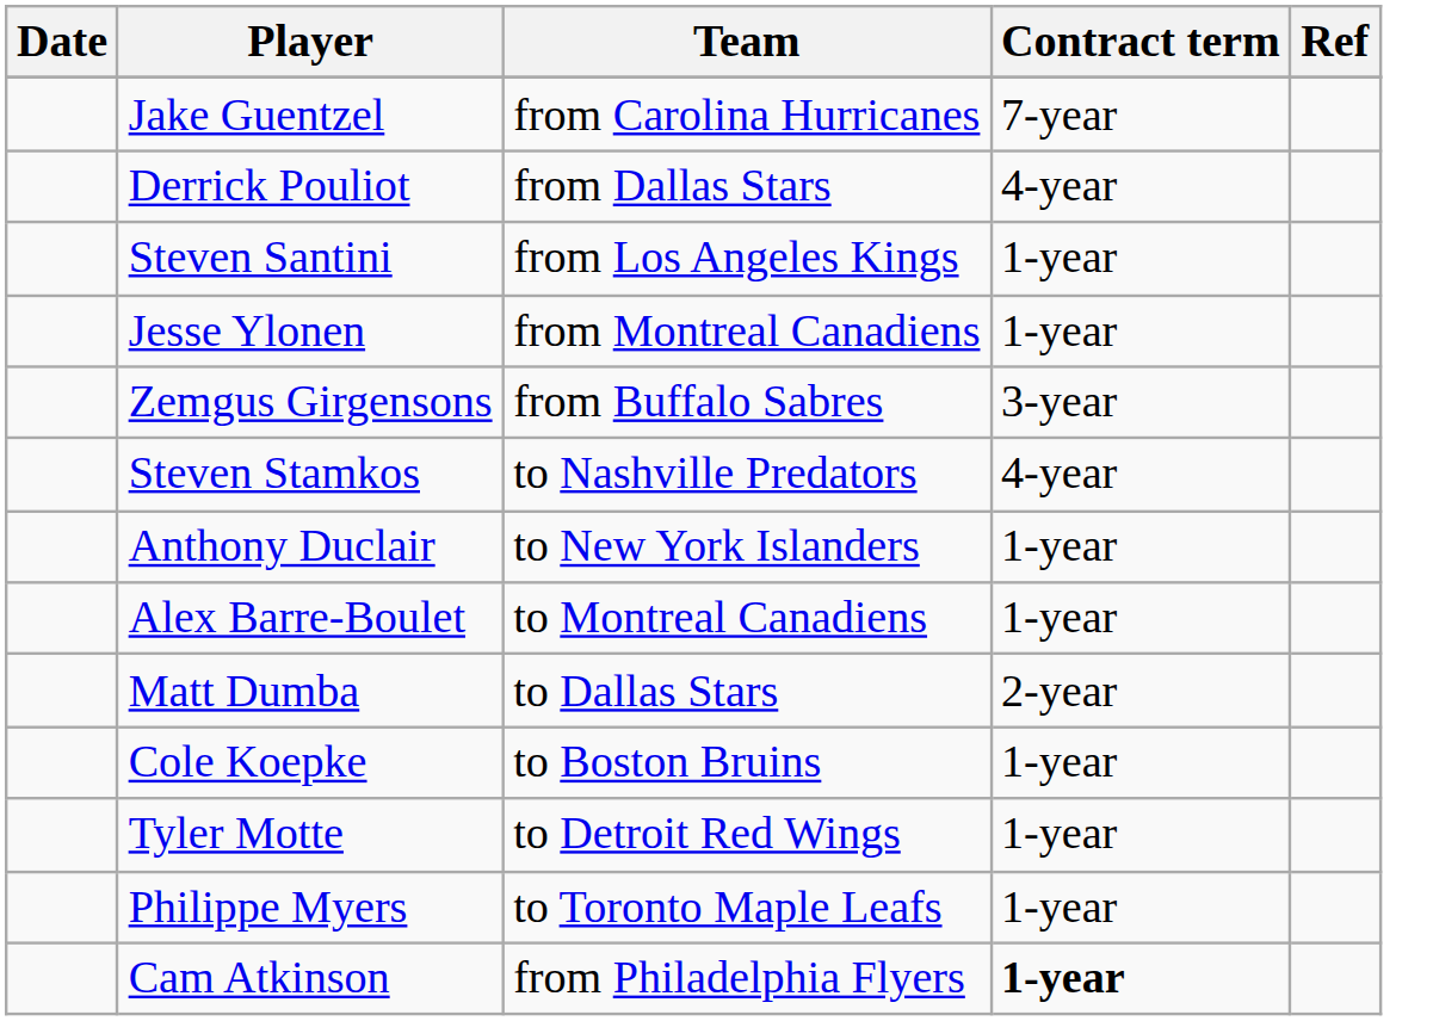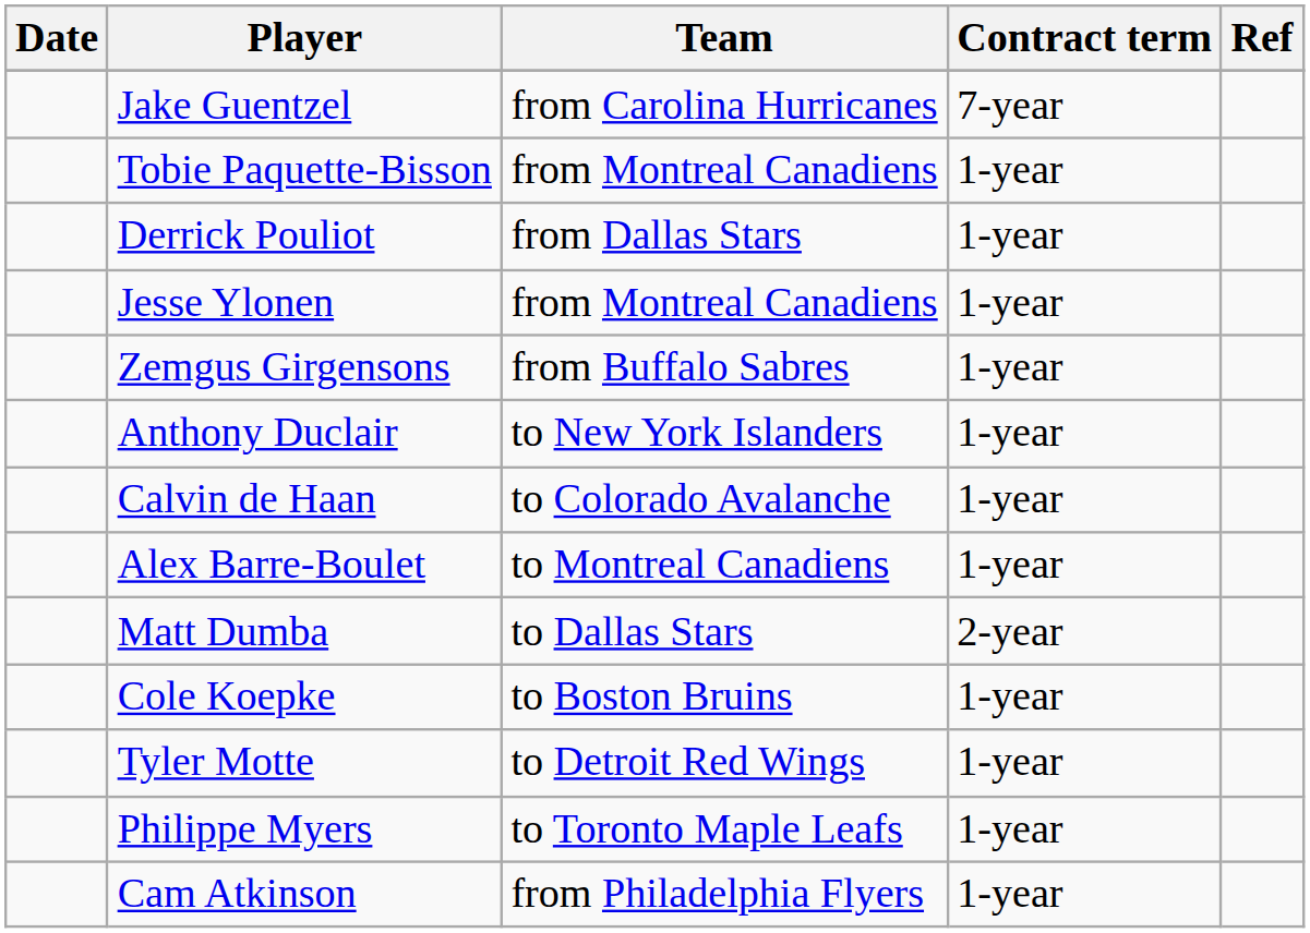+ row: Tobie Paquette-Bisson | from Montreal Canadiens | 1-year
Derrick Pouliot | Contract term: 4-year -> 1-year
- row: Steven Santini | from Los Angeles Kings | 1-year
Zemgus Girgensons | Contract term: 3-year -> 1-year
- row: Steven Stamkos | to Nashville Predators | 4-year
+ row: Calvin de Haan | to Colorado Avalanche | 1-year
Cam Atkinson | Contract term: bold -> normal
